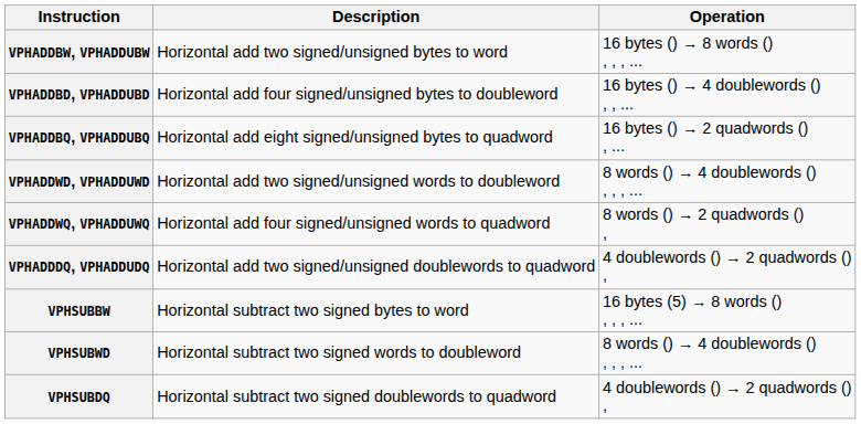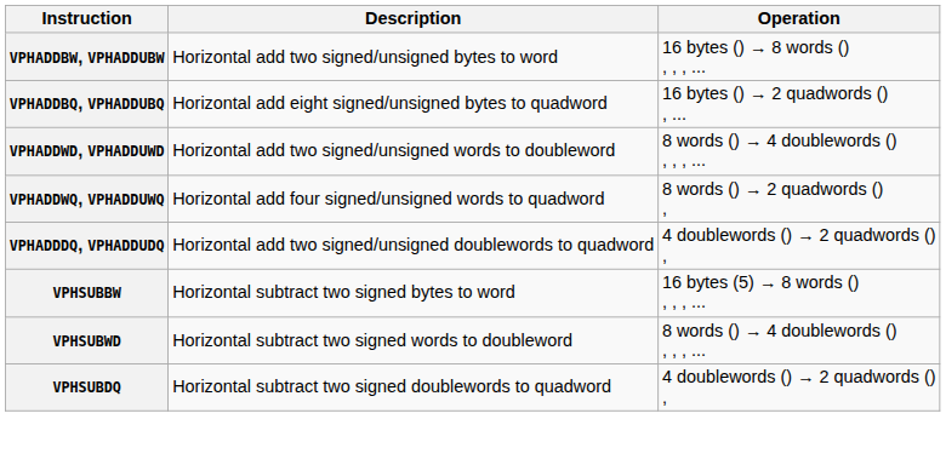- row: VPHADDBD, VPHADDUBD | Horizontal add four signed/unsigned bytes to doubleword | 16 bytes () → 4 doublewords () , , ...
